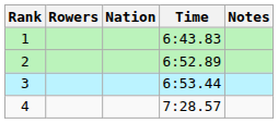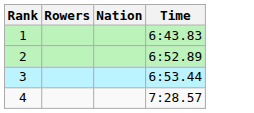- column: Notes
